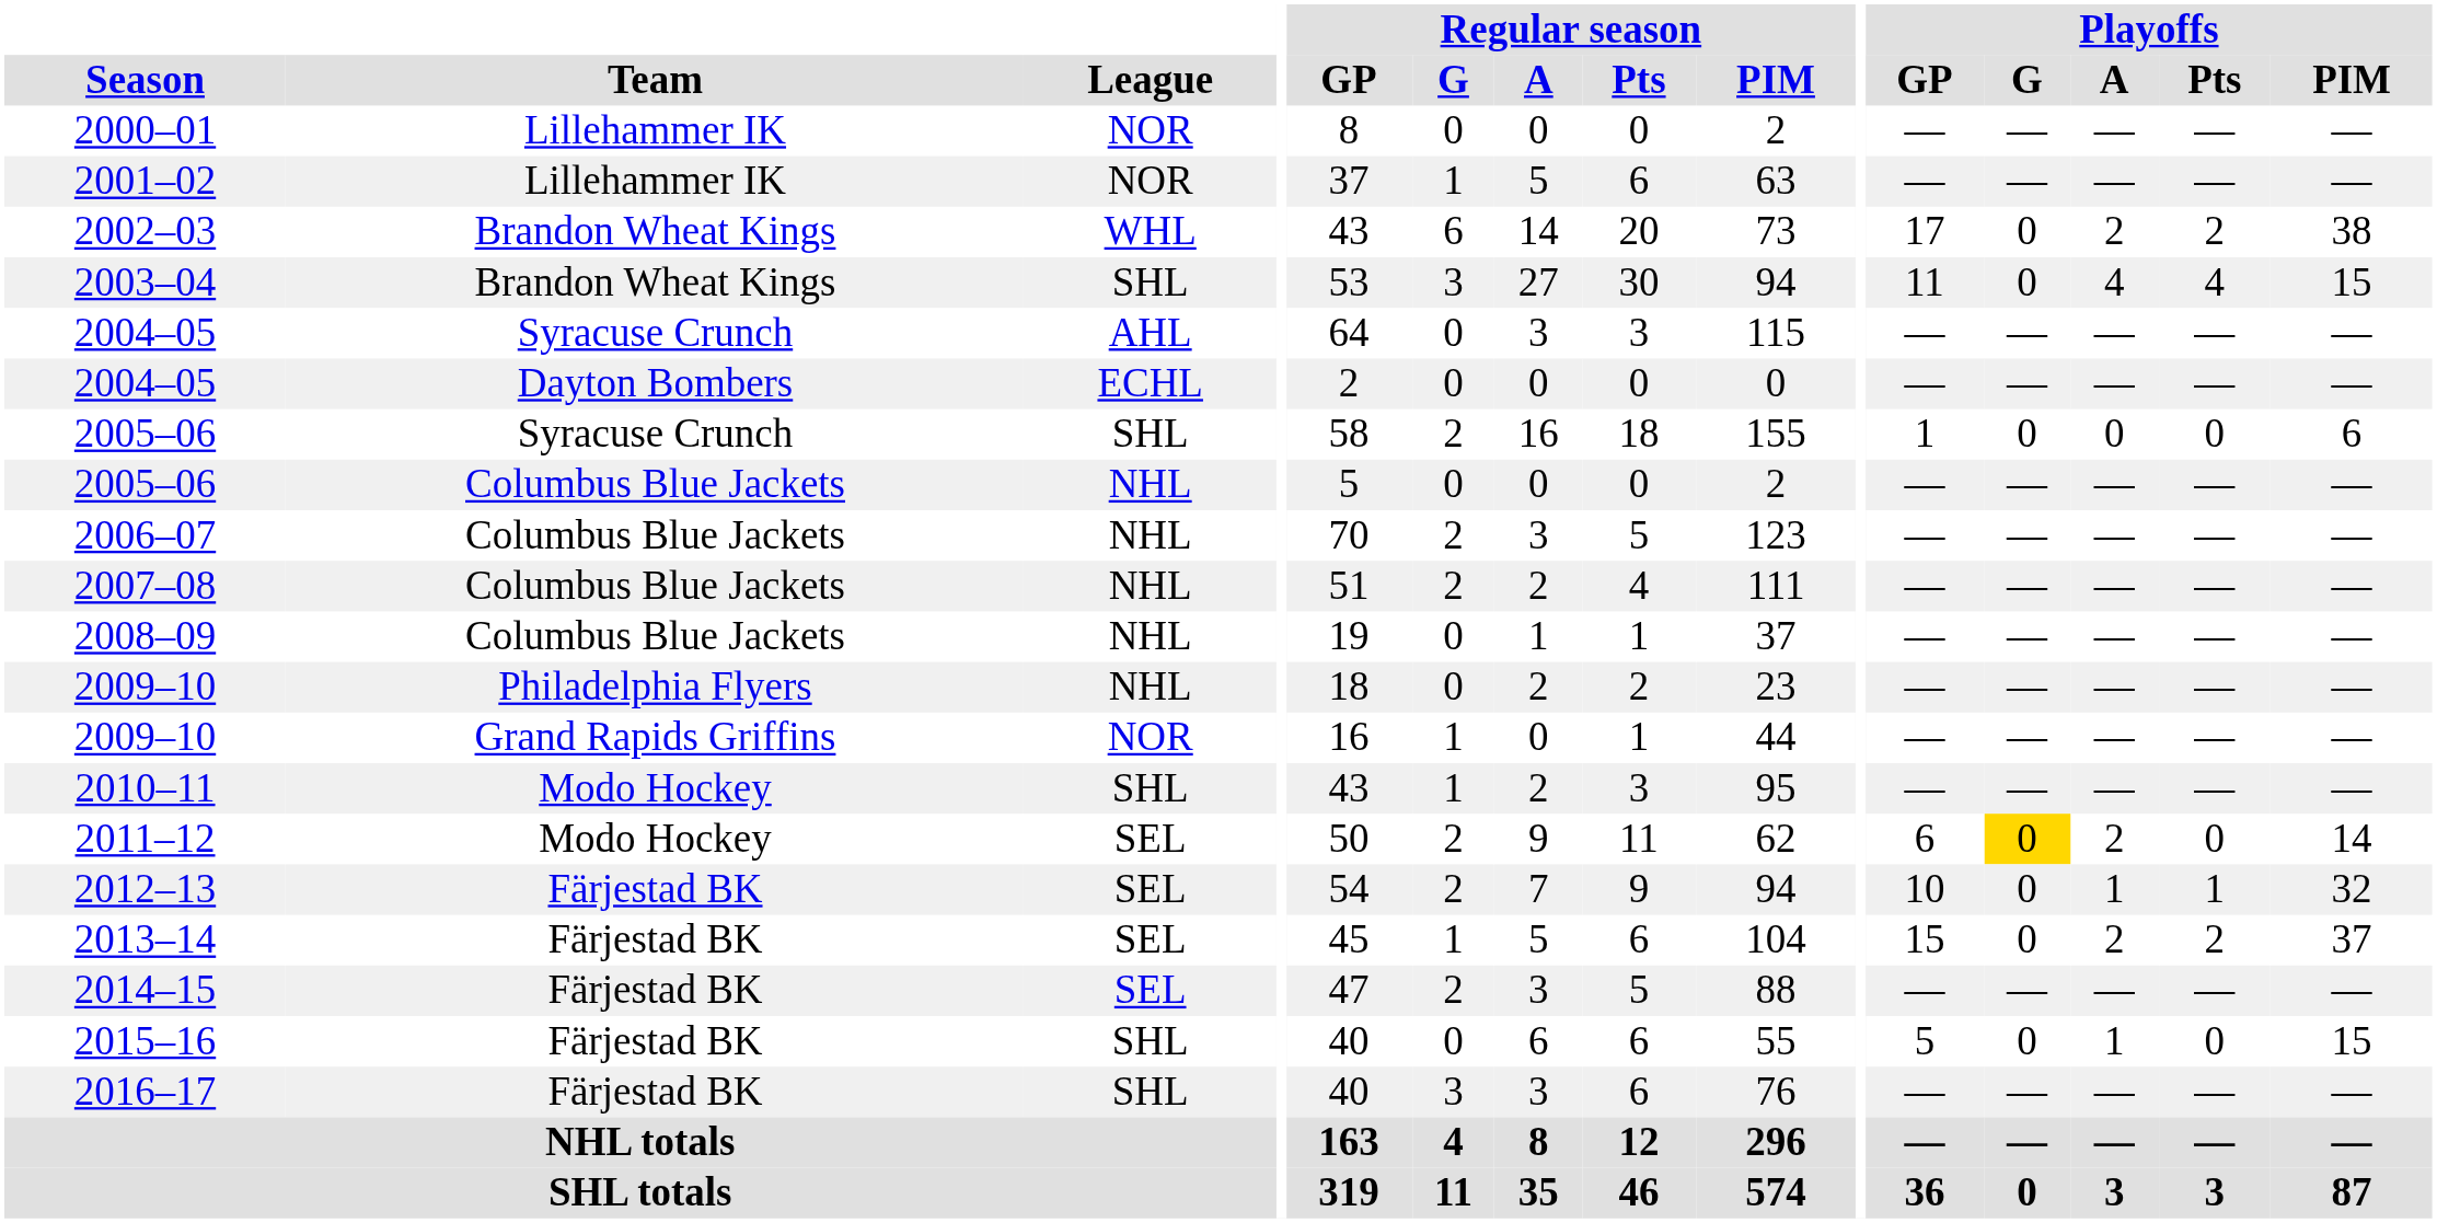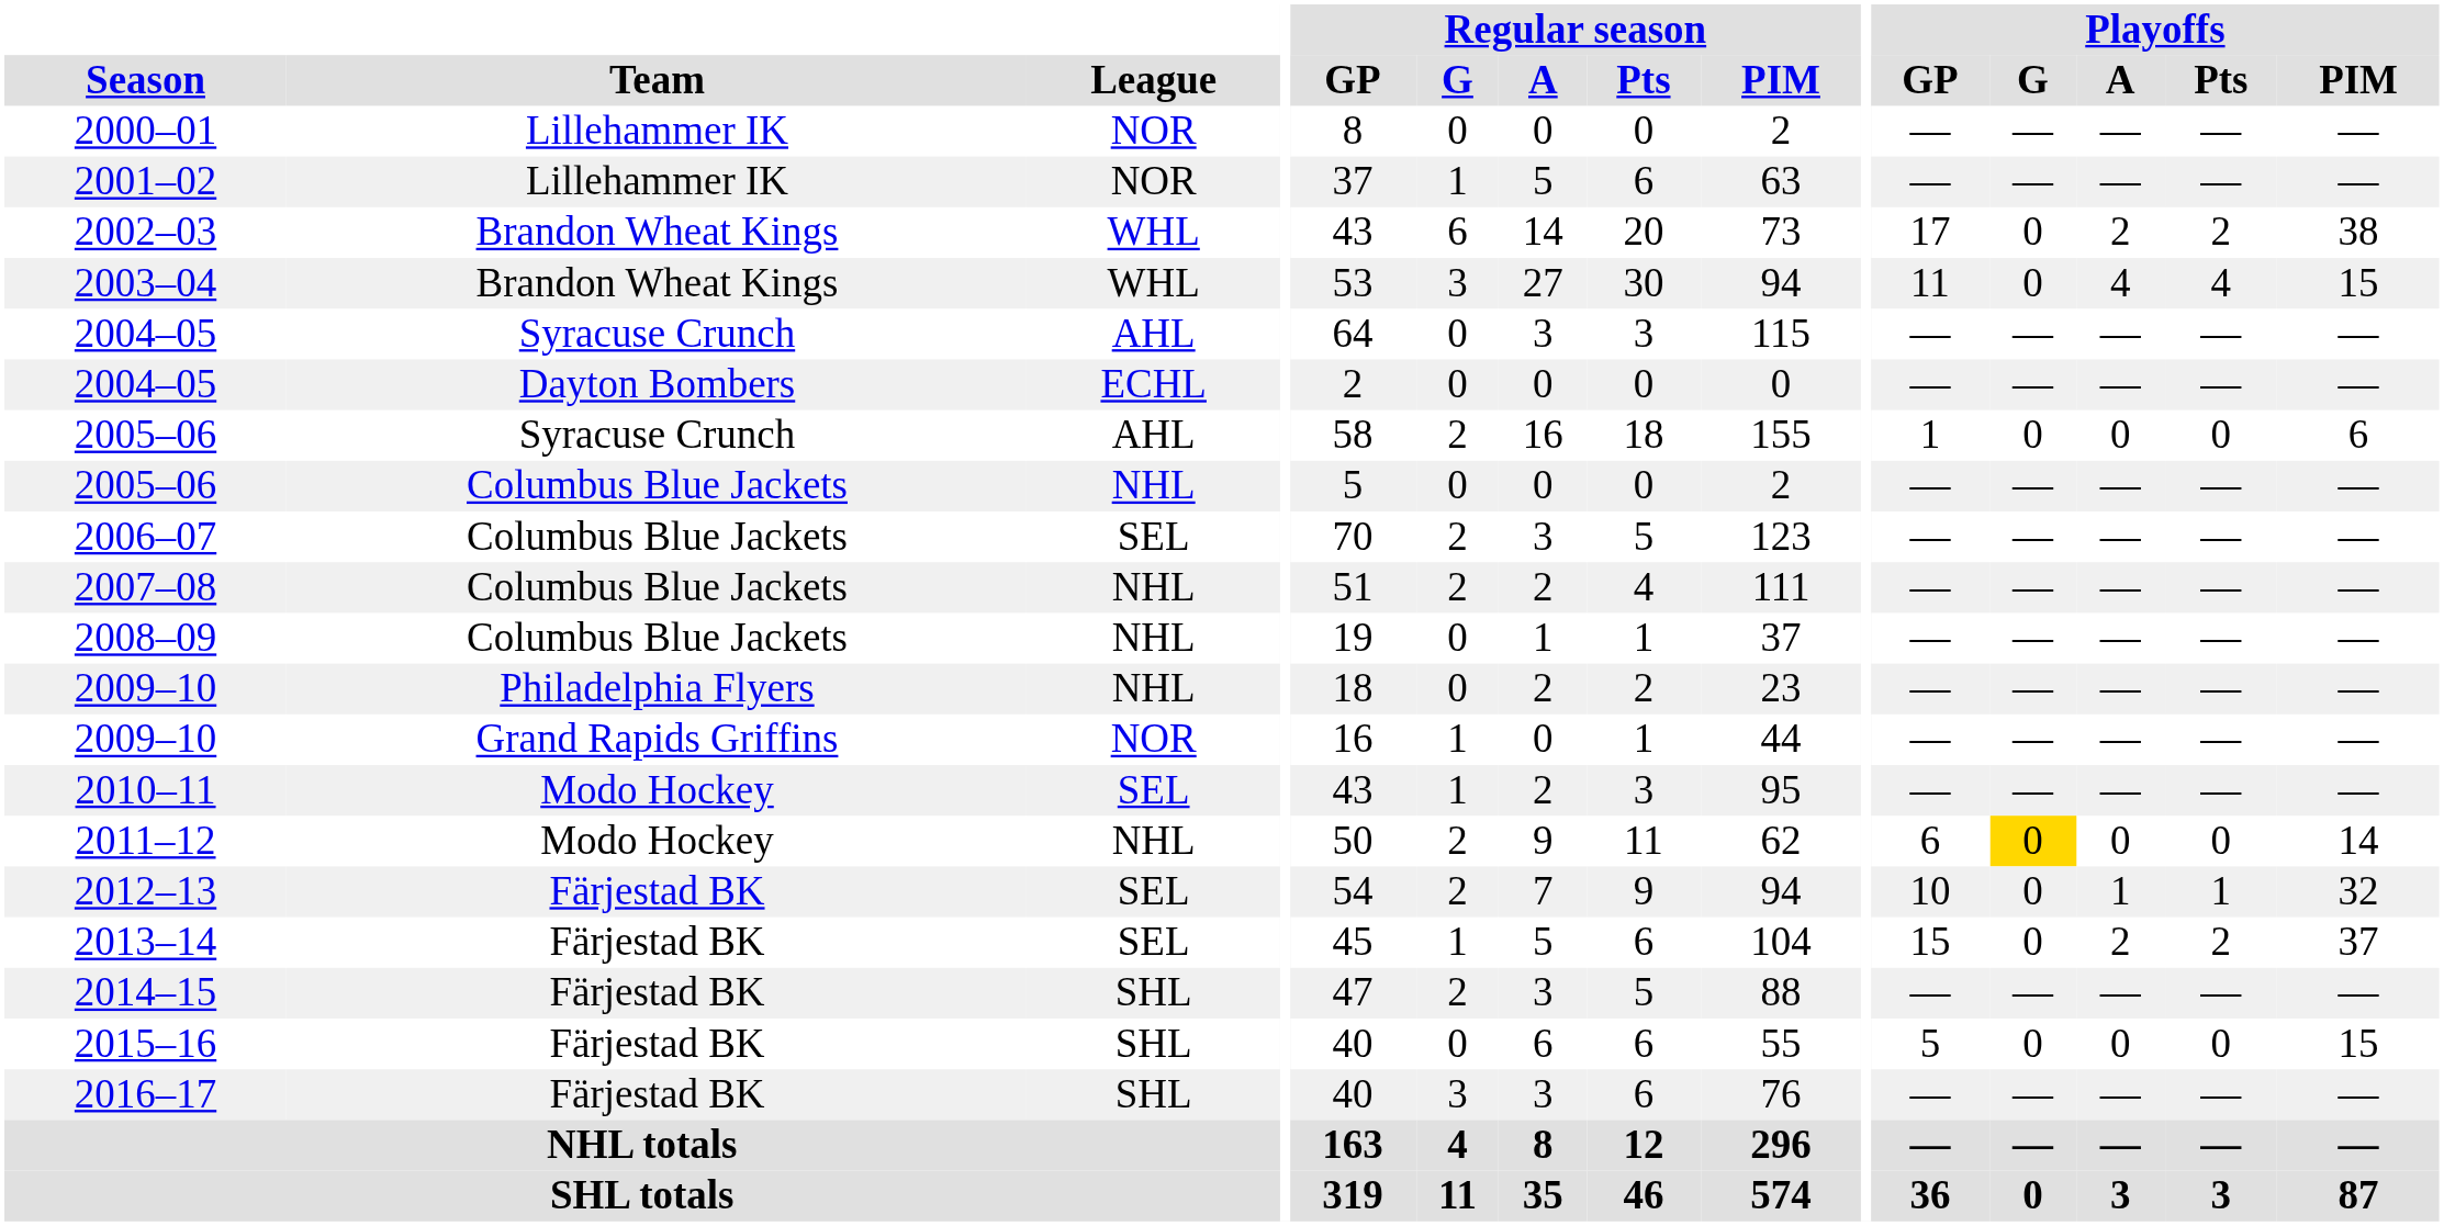2003–04 | League: SHL -> WHL
2005–06 / Syracuse Crunch | League: SHL -> AHL
2006–07 | League: NHL -> SEL
2010–11 | League: SHL -> SEL
2011–12 | League: SEL -> NHL
2011–12 | Playoffs / A: 2 -> 0
2014–15 | League: SEL -> SHL
2015–16 | Playoffs / A: 1 -> 0
